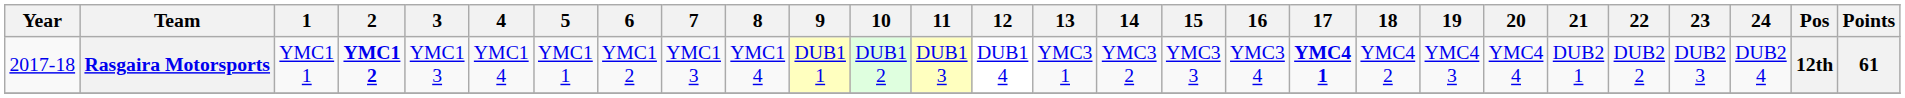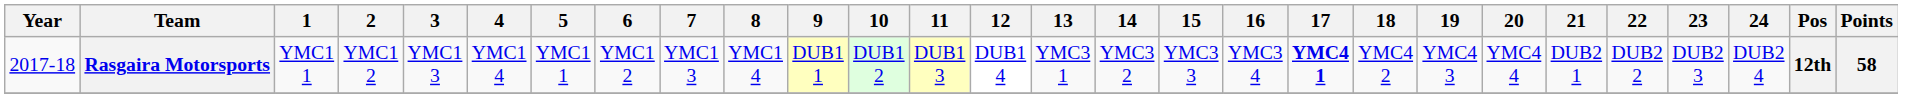Rasgaira Motorsports | 2: bold -> normal
Rasgaira Motorsports | Points: 61 -> 58
